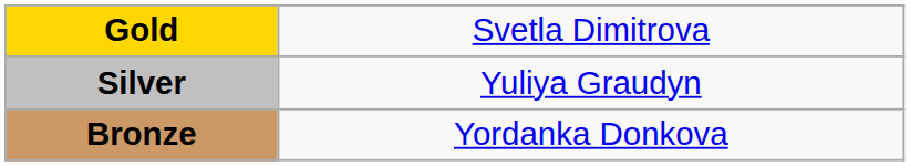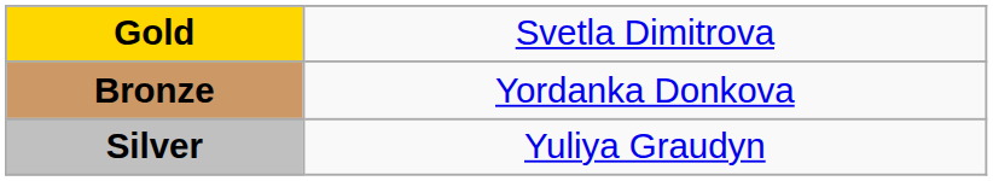rows swapped: Silver <-> Bronze
